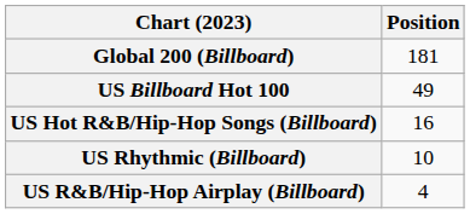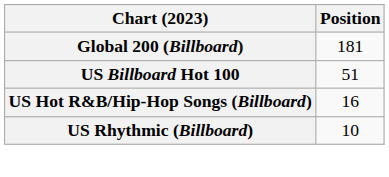US Billboard Hot 100 | Position: 49 -> 51
- row: US R&B/Hip-Hop Airplay (Billboard) | 4
